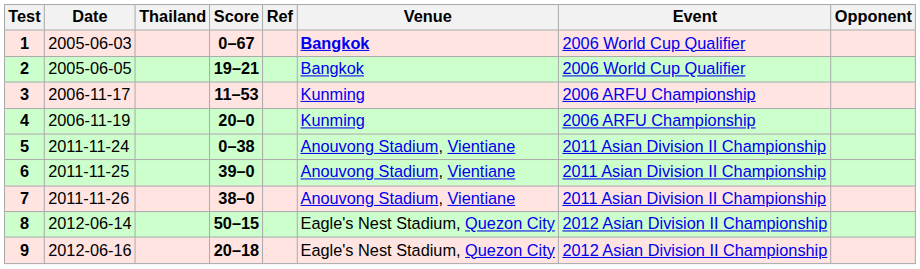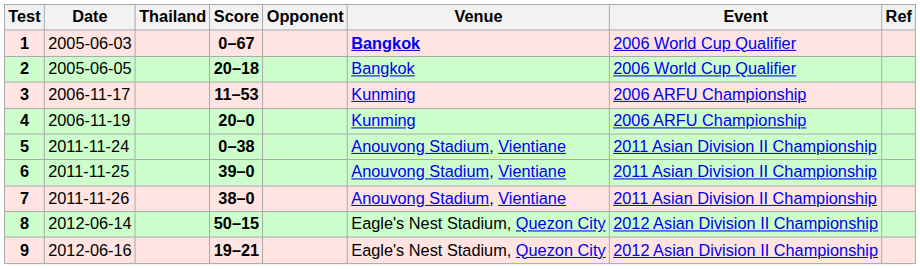columns swapped: Opponent <-> Ref
2 | Score: 19–21 -> 20–18
9 | Score: 20–18 -> 19–21
